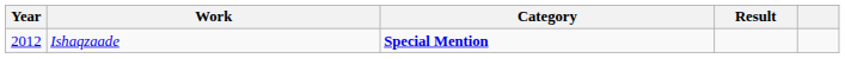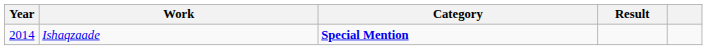Ishaqzaade | Year: 2012 -> 2014
